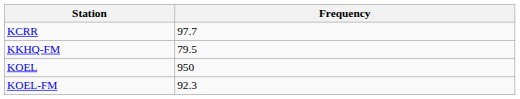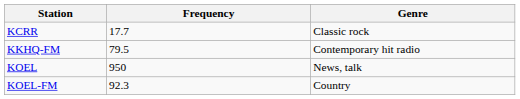+ column: Genre | Classic rock | Contemporary hit radio | News, talk | Country
KCRR | Frequency: 97.7 -> 17.7
